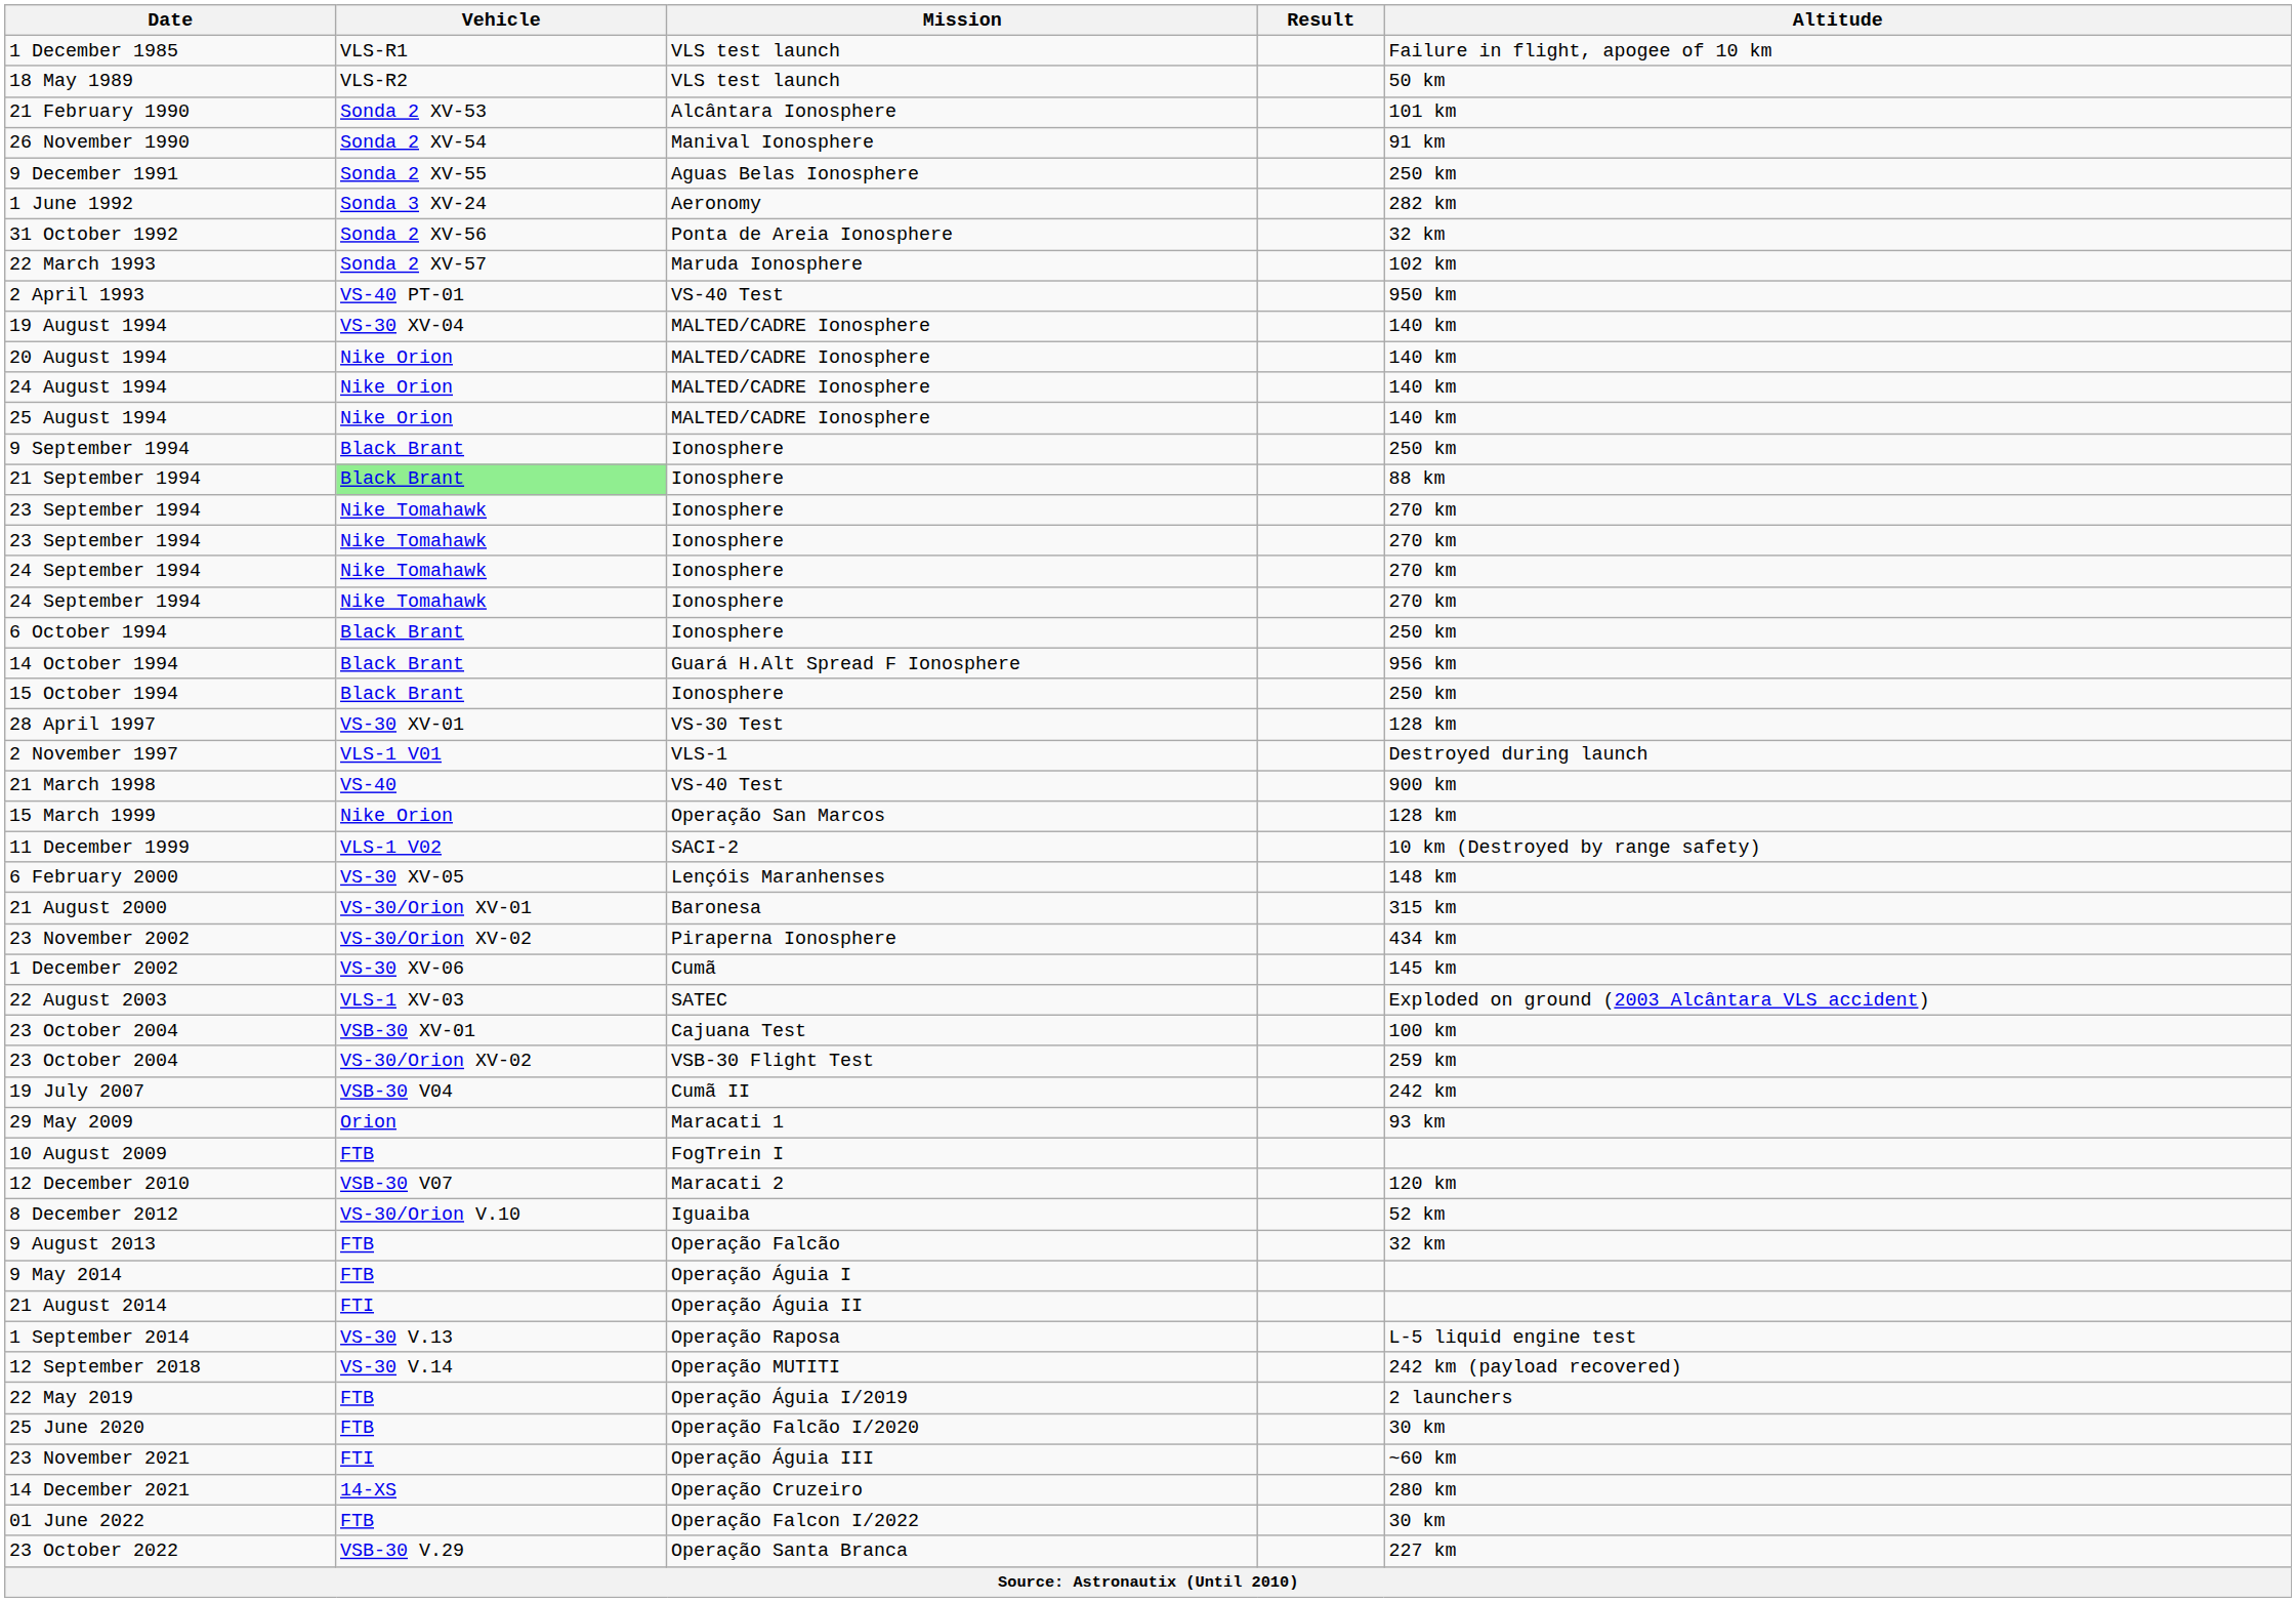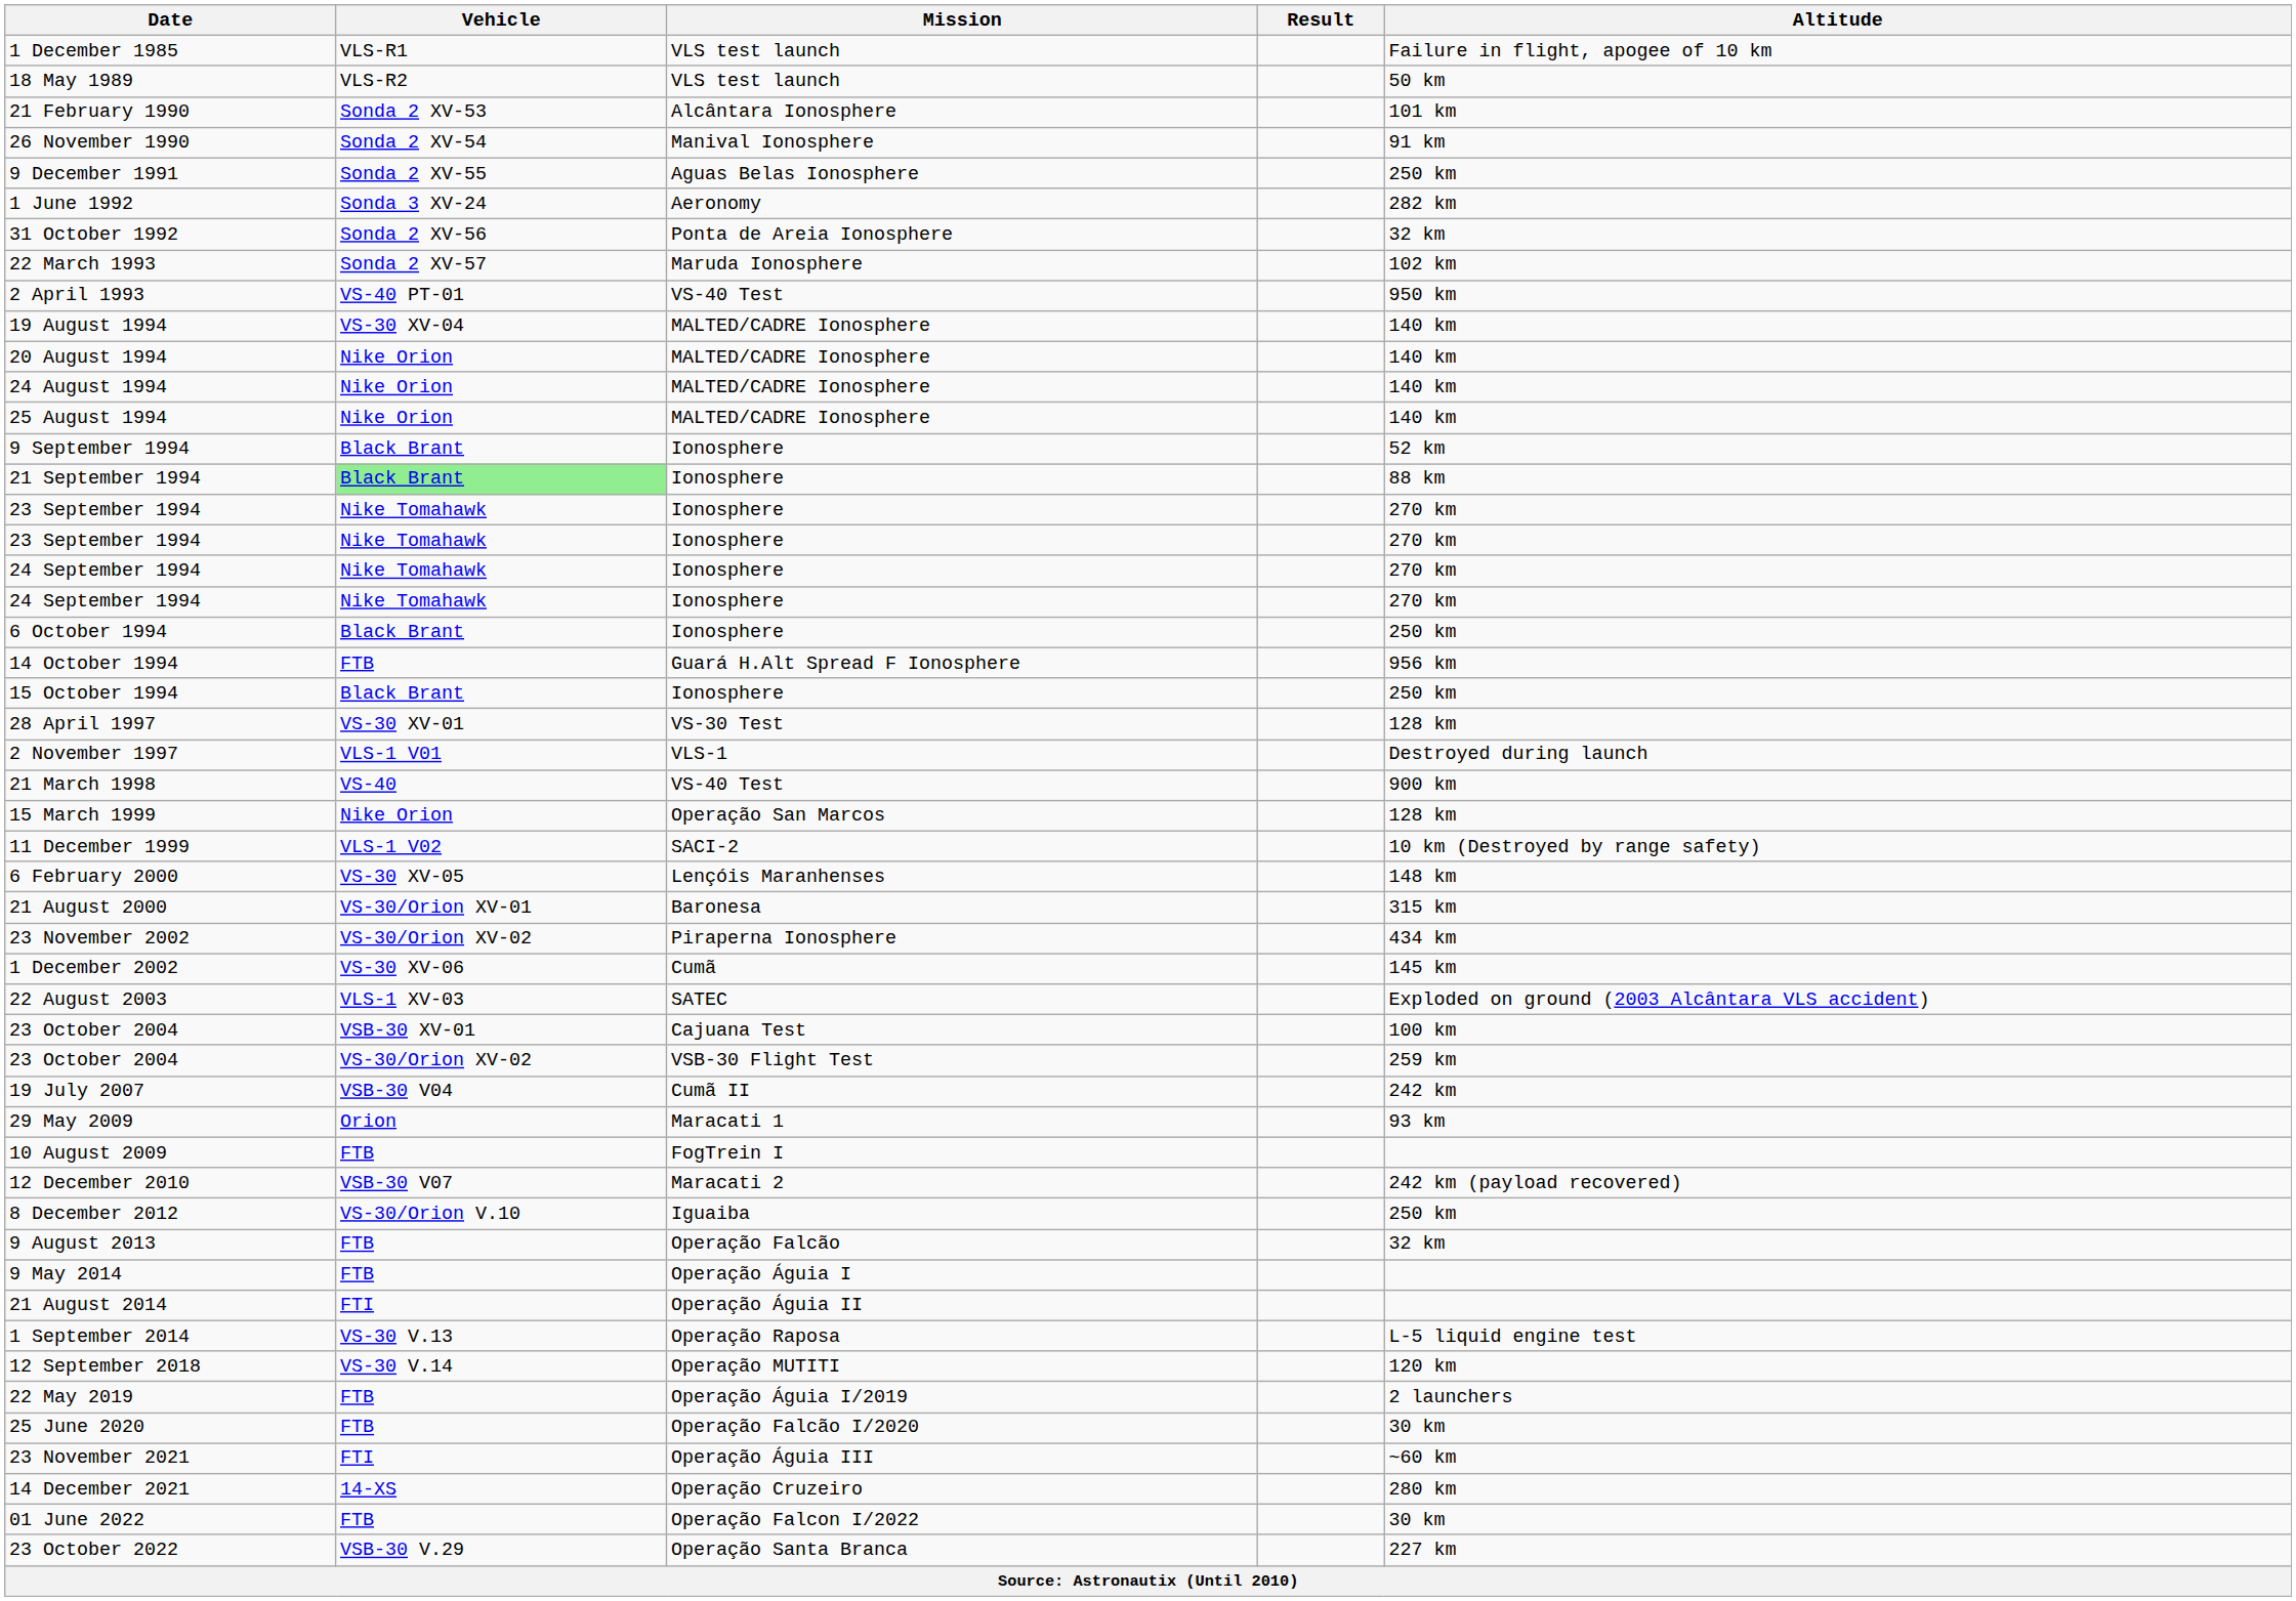9 September 1994 | Altitude: 250 km -> 52 km
14 October 1994 | Vehicle: Black Brant -> FTB
12 December 2010 | Altitude: 120 km -> 242 km (payload recovered)
8 December 2012 | Altitude: 52 km -> 250 km
12 September 2018 | Altitude: 242 km (payload recovered) -> 120 km
